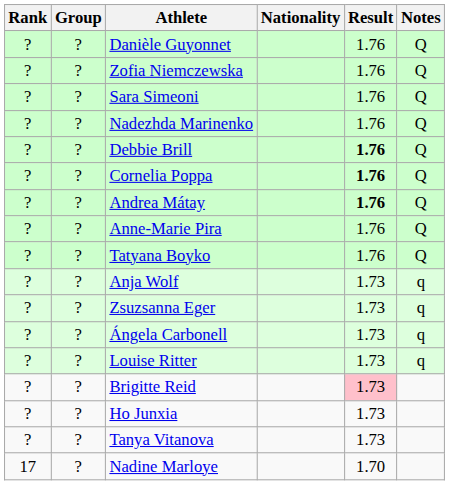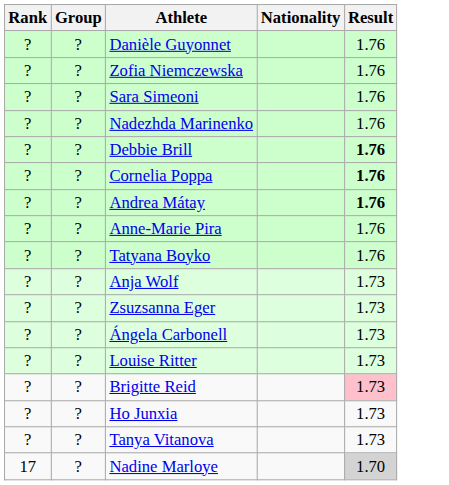- column: Notes | Q | Q | Q | Q | Q | Q | Q | Q | Q | q | q | q | q
Nadine Marloye | Result: no background -> lightgrey background
